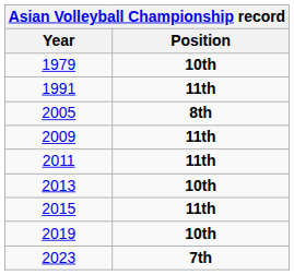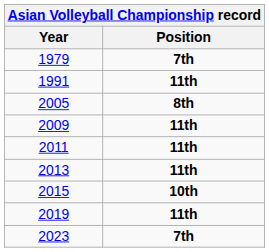1979 | Position: 10th -> 7th
2013 | Position: 10th -> 11th
2015 | Position: 11th -> 10th
2019 | Position: 10th -> 11th
